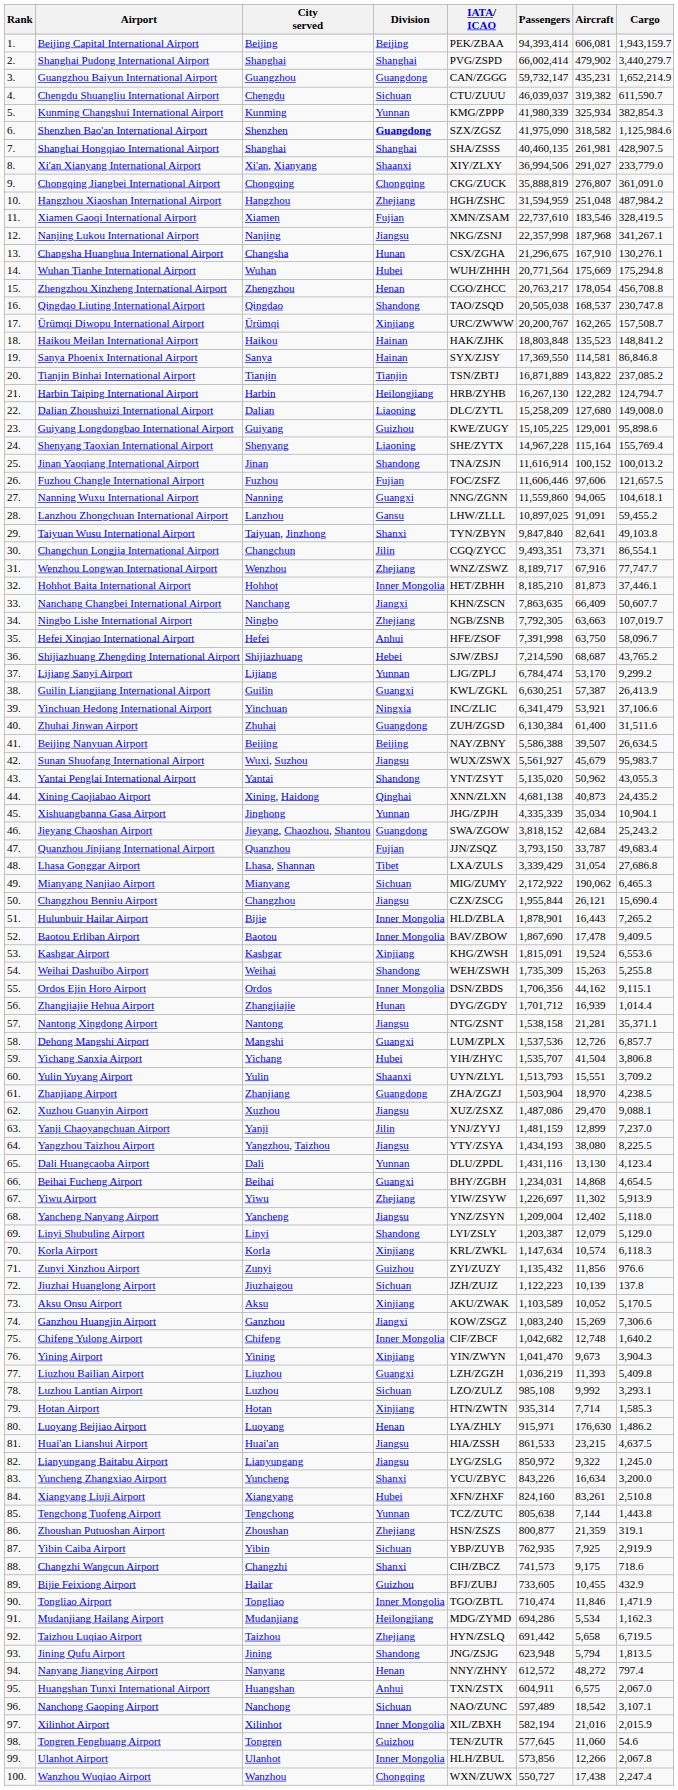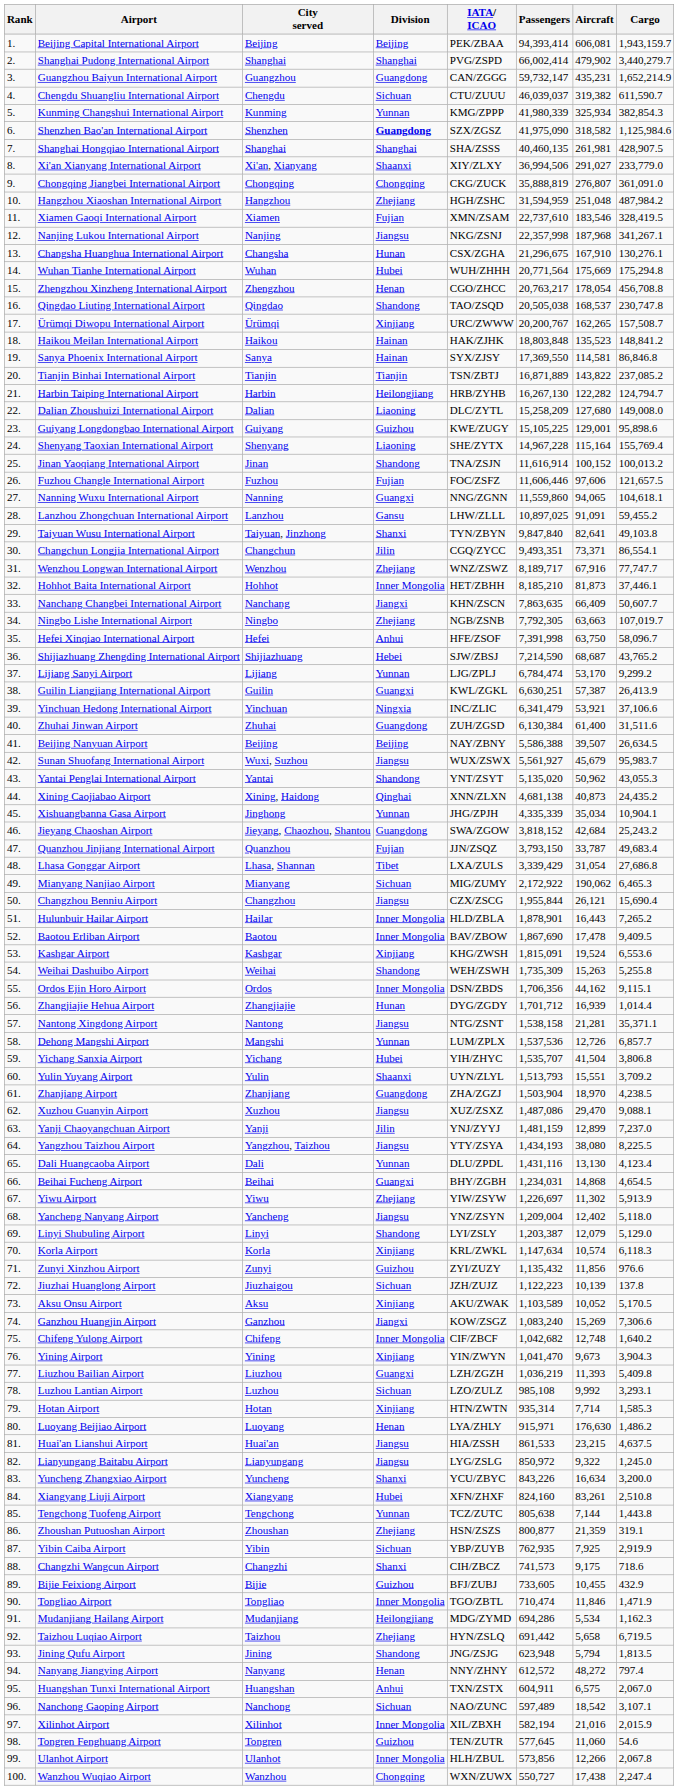Hulunbuir Hailar Airport | City served: Bijie -> Hailar
Dehong Mangshi Airport | Division: Guangxi -> Yunnan
Bijie Feixiong Airport | City served: Hailar -> Bijie
